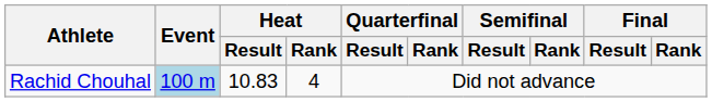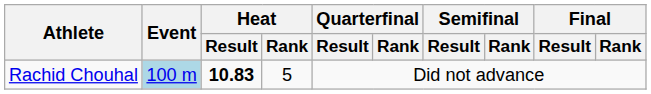Rachid Chouhal | Heat / Result: normal -> bold
Rachid Chouhal | Heat / Rank: 4 -> 5
